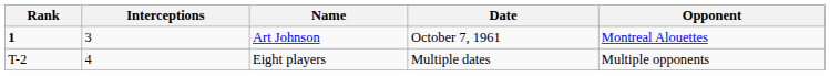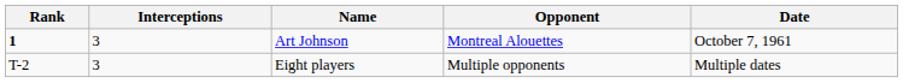columns swapped: Opponent <-> Date
Eight players | Interceptions: 4 -> 3
